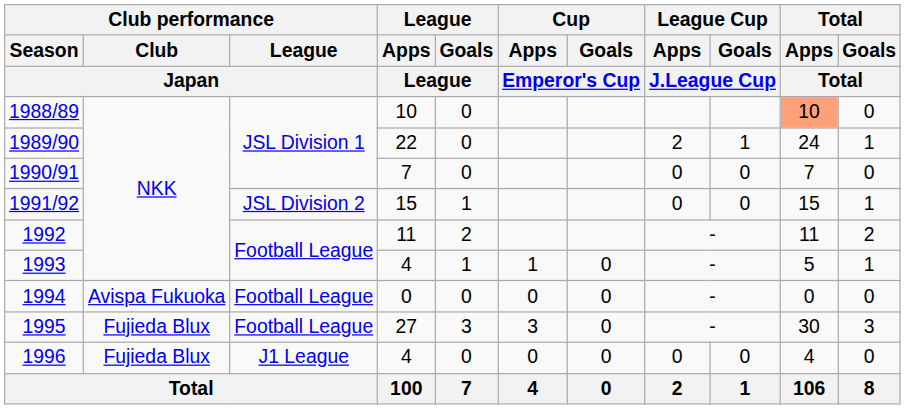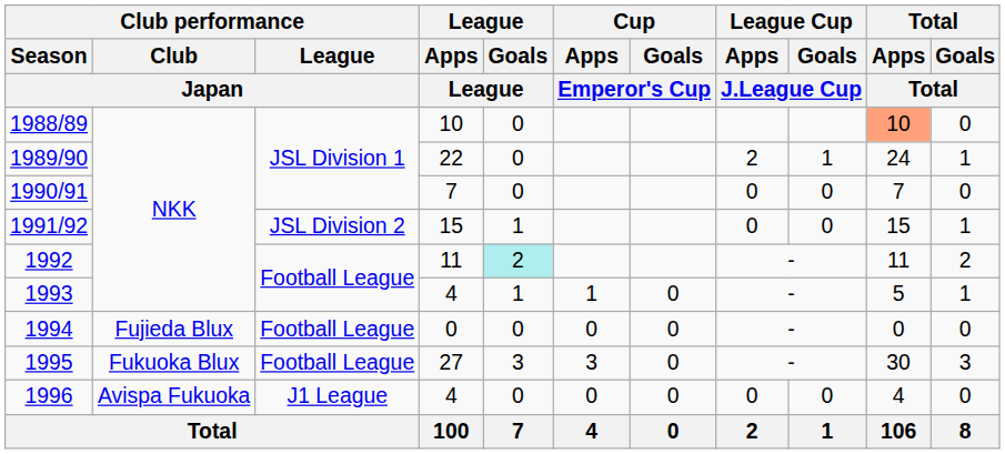1992 | League / Goals / League: no background -> paleturquoise background
1994 | Club performance / Club / Japan: Avispa Fukuoka -> Fujieda Blux
1995 | Club performance / Club / Japan: Fujieda Blux -> Fukuoka Blux
1996 | Club performance / Club / Japan: Fujieda Blux -> Avispa Fukuoka
